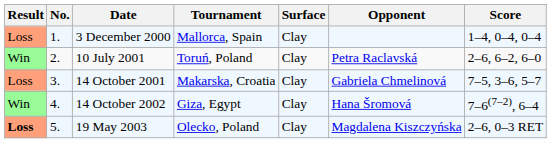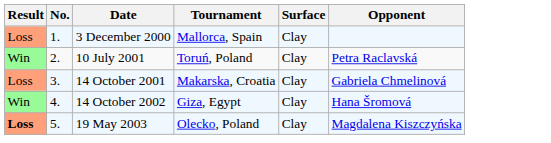- column: Score | 1–4, 0–4, 0–4 | 2–6, 6–2, 6–0 | 7–5, 3–6, 5–7 | 7–6(7–2), 6–4 | 2–6, 0–3 RET
